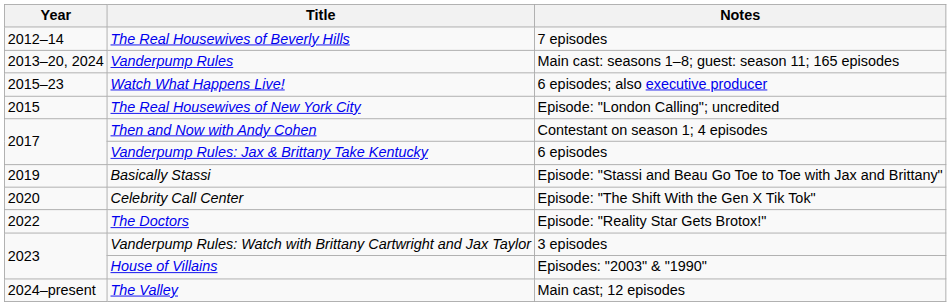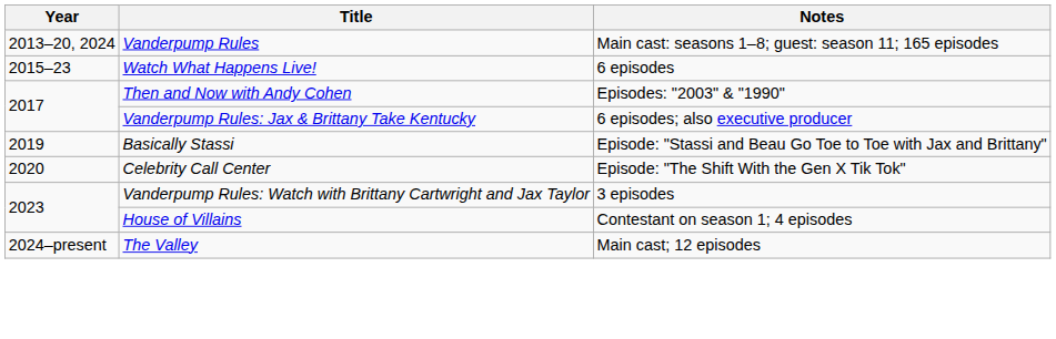- row: 2012–14 | The Real Housewives of Beverly Hills | 7 episodes
Watch What Happens Live! | Notes: 6 episodes; also executive producer -> 6 episodes
- row: 2015 | The Real Housewives of New York City | Episode: "London Calling"; uncredited
Then and Now with Andy Cohen | Notes: Contestant on season 1; 4 episodes -> Episodes: "2003" & "1990"
Vanderpump Rules: Jax & Brittany Take Kentucky | Notes: 6 episodes -> 6 episodes; also executive producer
- row: 2022 | The Doctors | Episode: "Reality Star Gets Brotox!"
House of Villains | Notes: Episodes: "2003" & "1990" -> Contestant on season 1; 4 episodes
